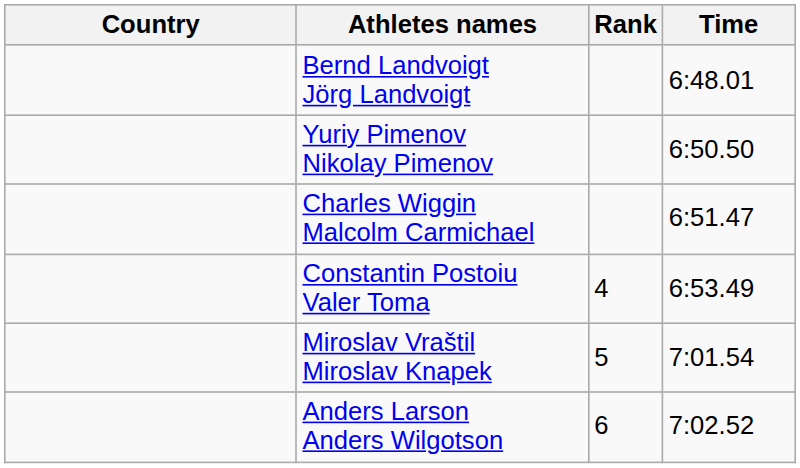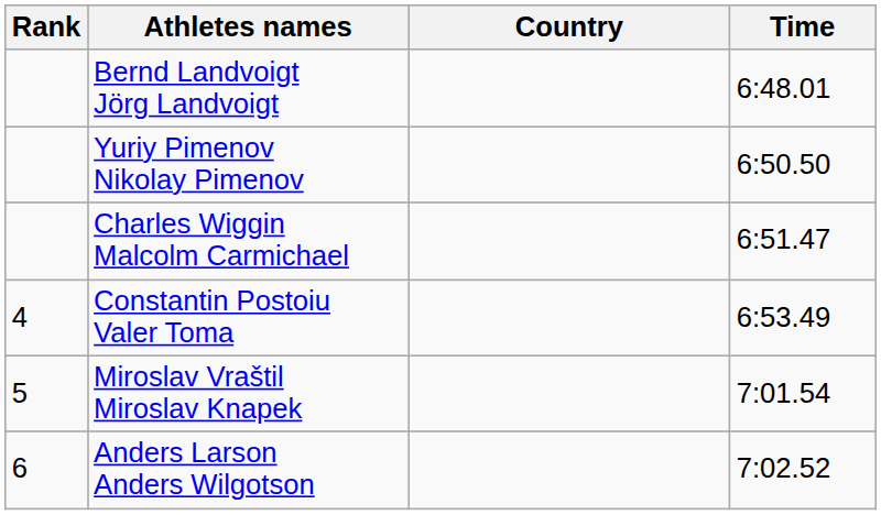columns swapped: Rank <-> Country
